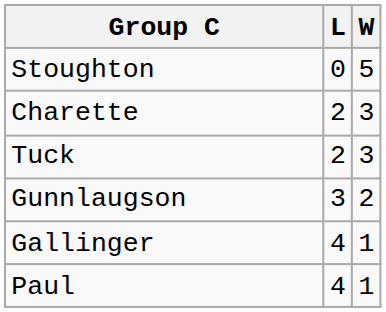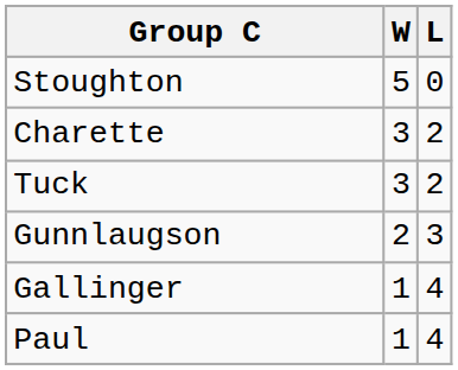columns swapped: W <-> L
